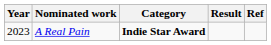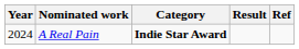A Real Pain | Year: 2023 -> 2024
